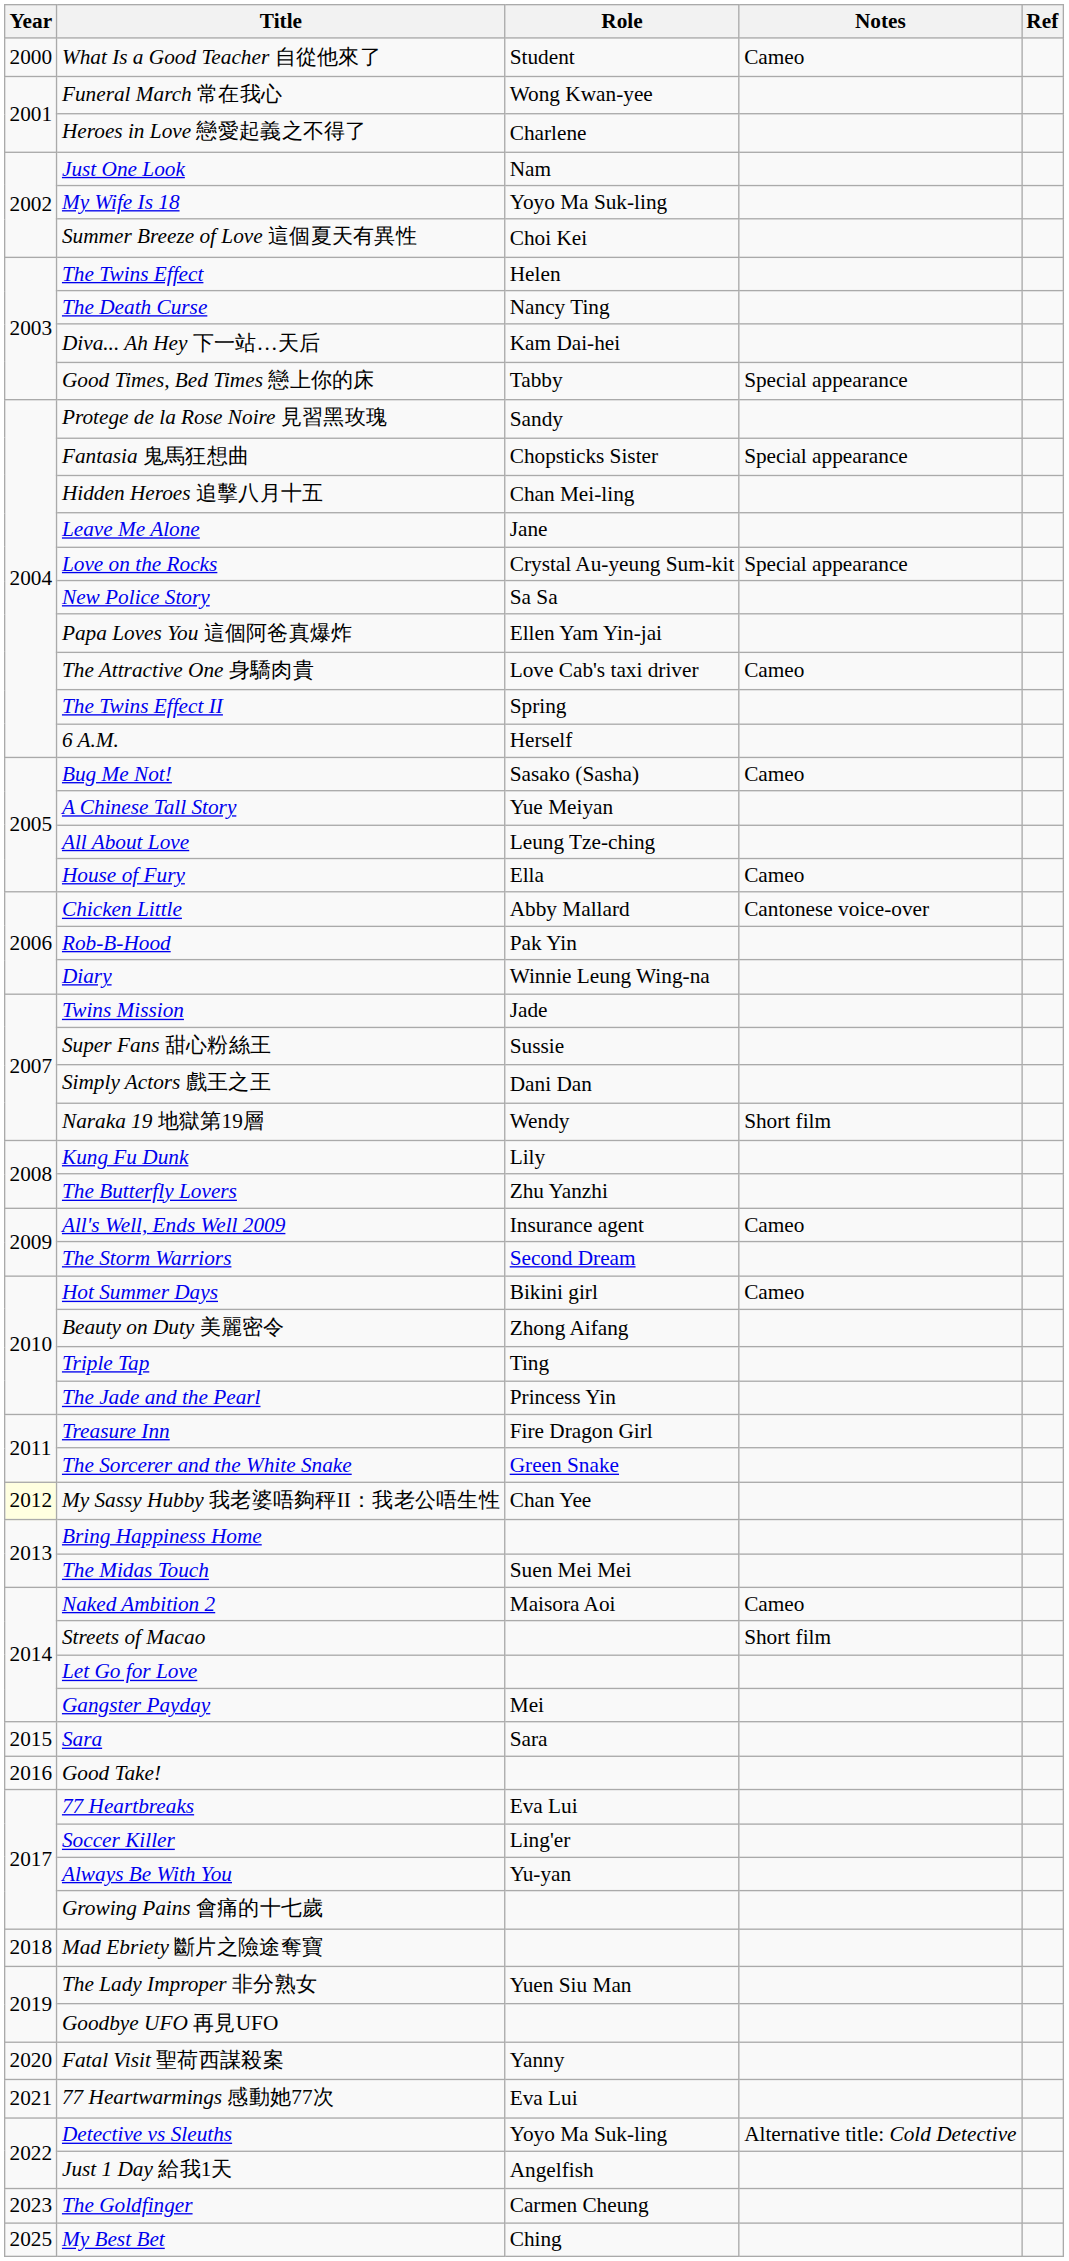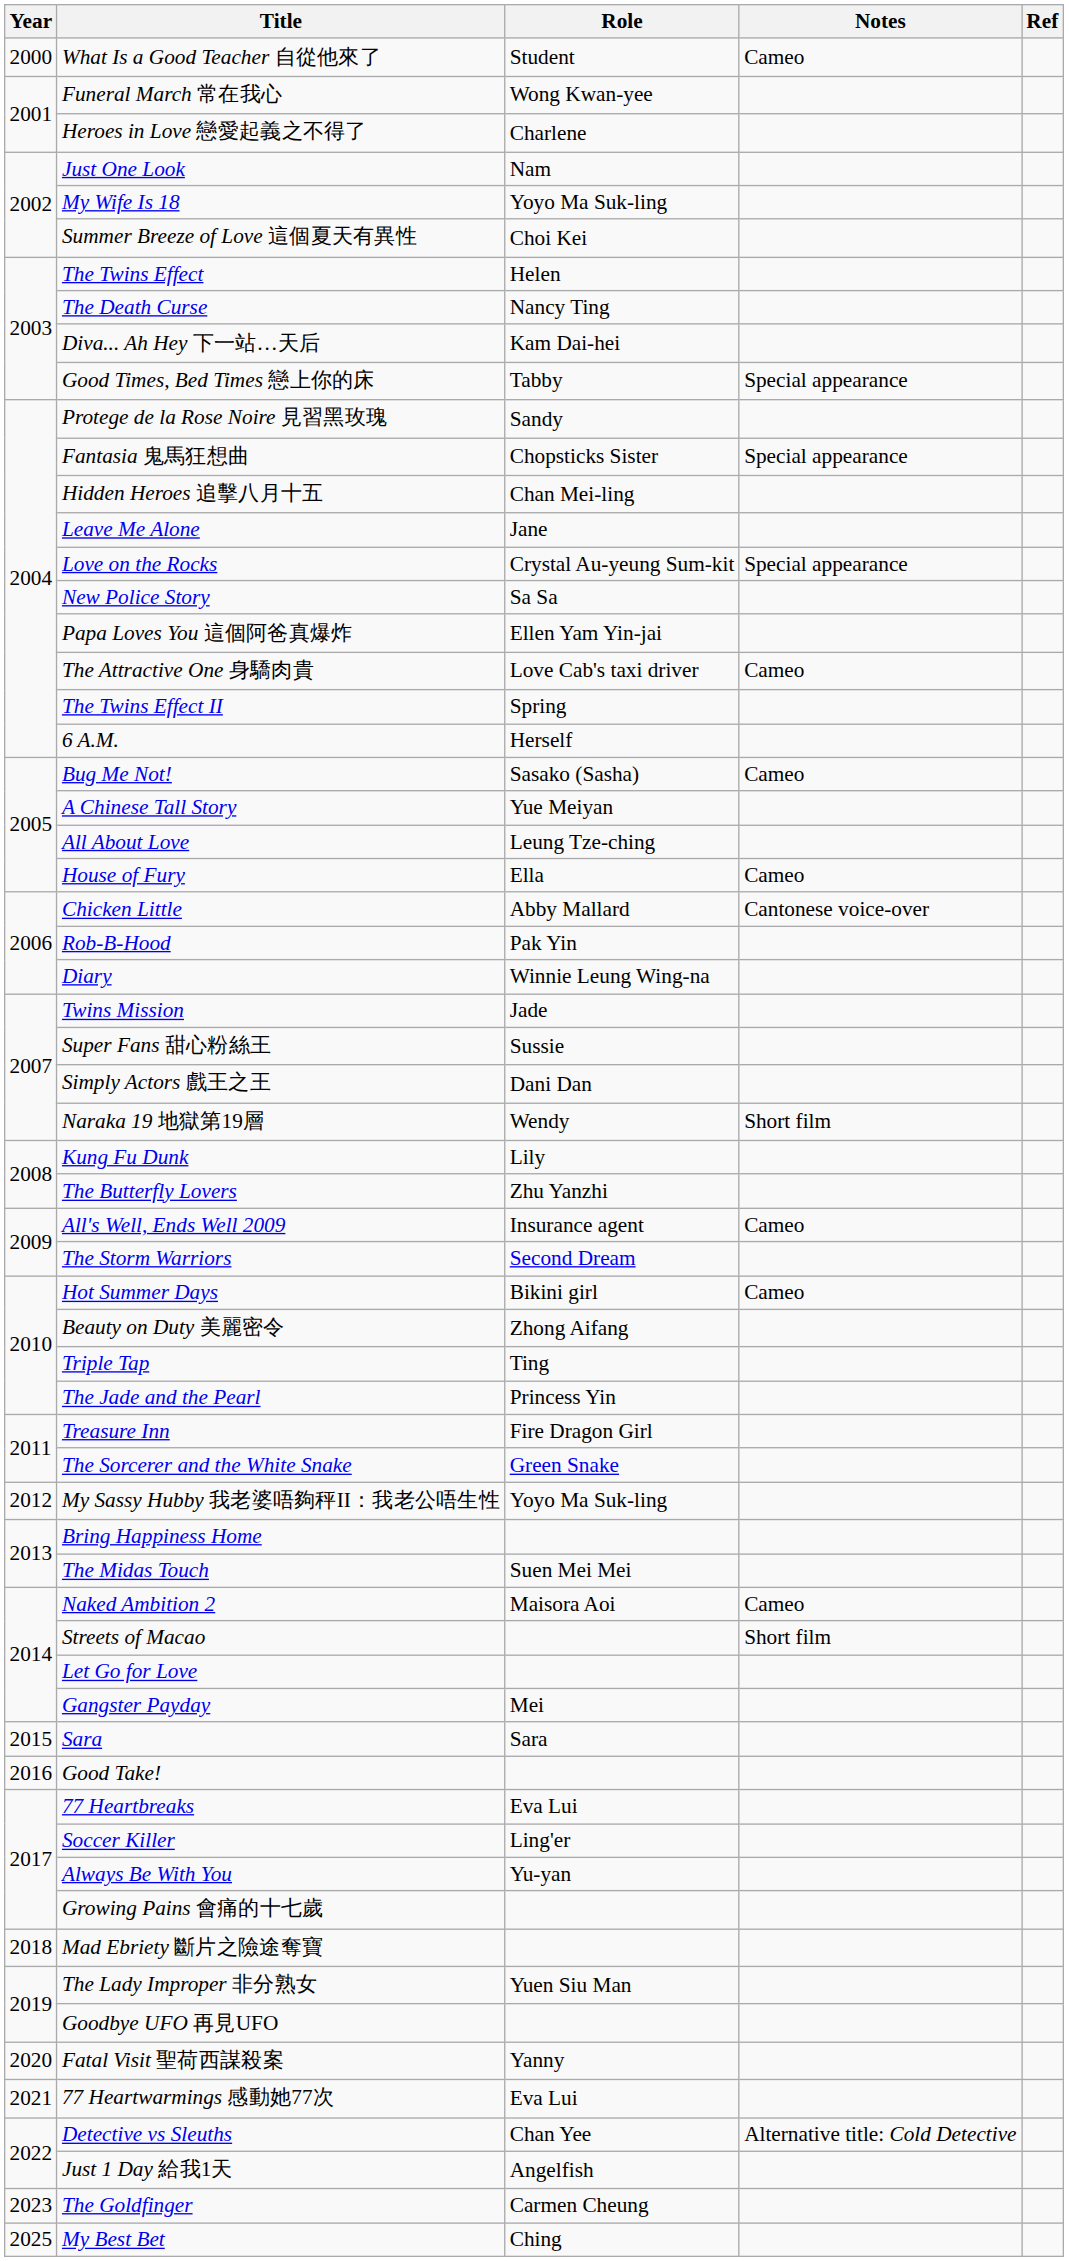My Sassy Hubby 我老婆唔夠秤II：我老公唔生性 | Year: lightyellow background -> no background
My Sassy Hubby 我老婆唔夠秤II：我老公唔生性 | Role: Chan Yee -> Yoyo Ma Suk-ling
Detective vs Sleuths | Role: Yoyo Ma Suk-ling -> Chan Yee
